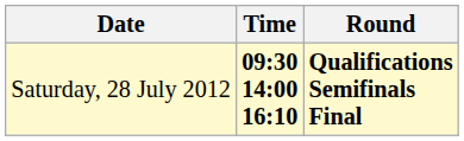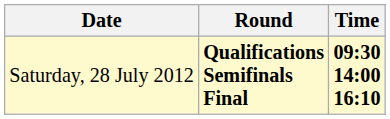columns swapped: Time <-> Round
